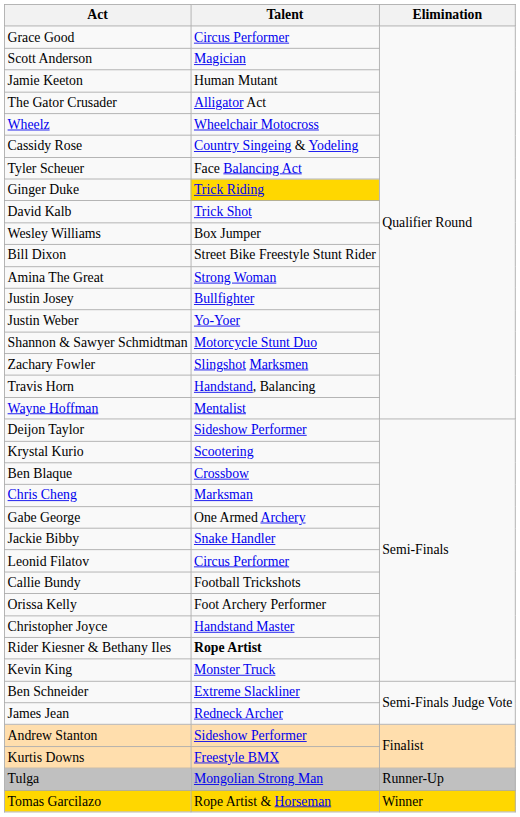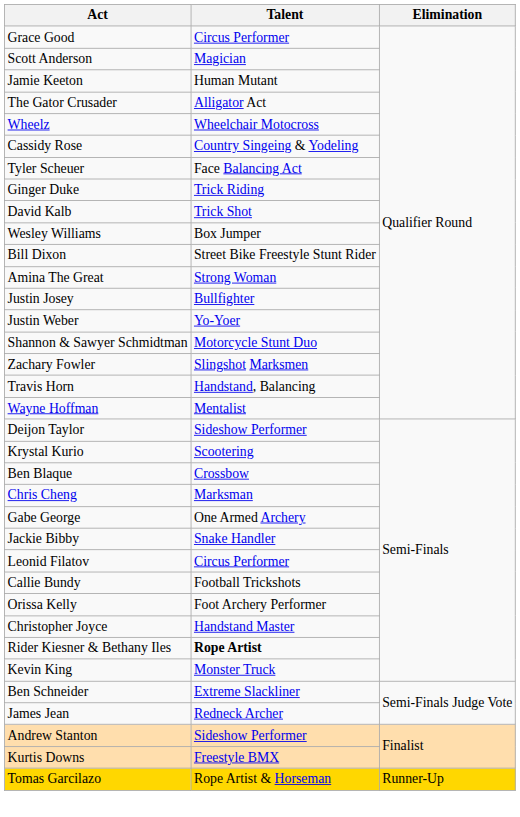Ginger Duke | Talent: gold background -> no background
- row: Tulga | Mongolian Strong Man | Runner-Up
Tomas Garcilazo | Elimination: Winner -> Runner-Up
